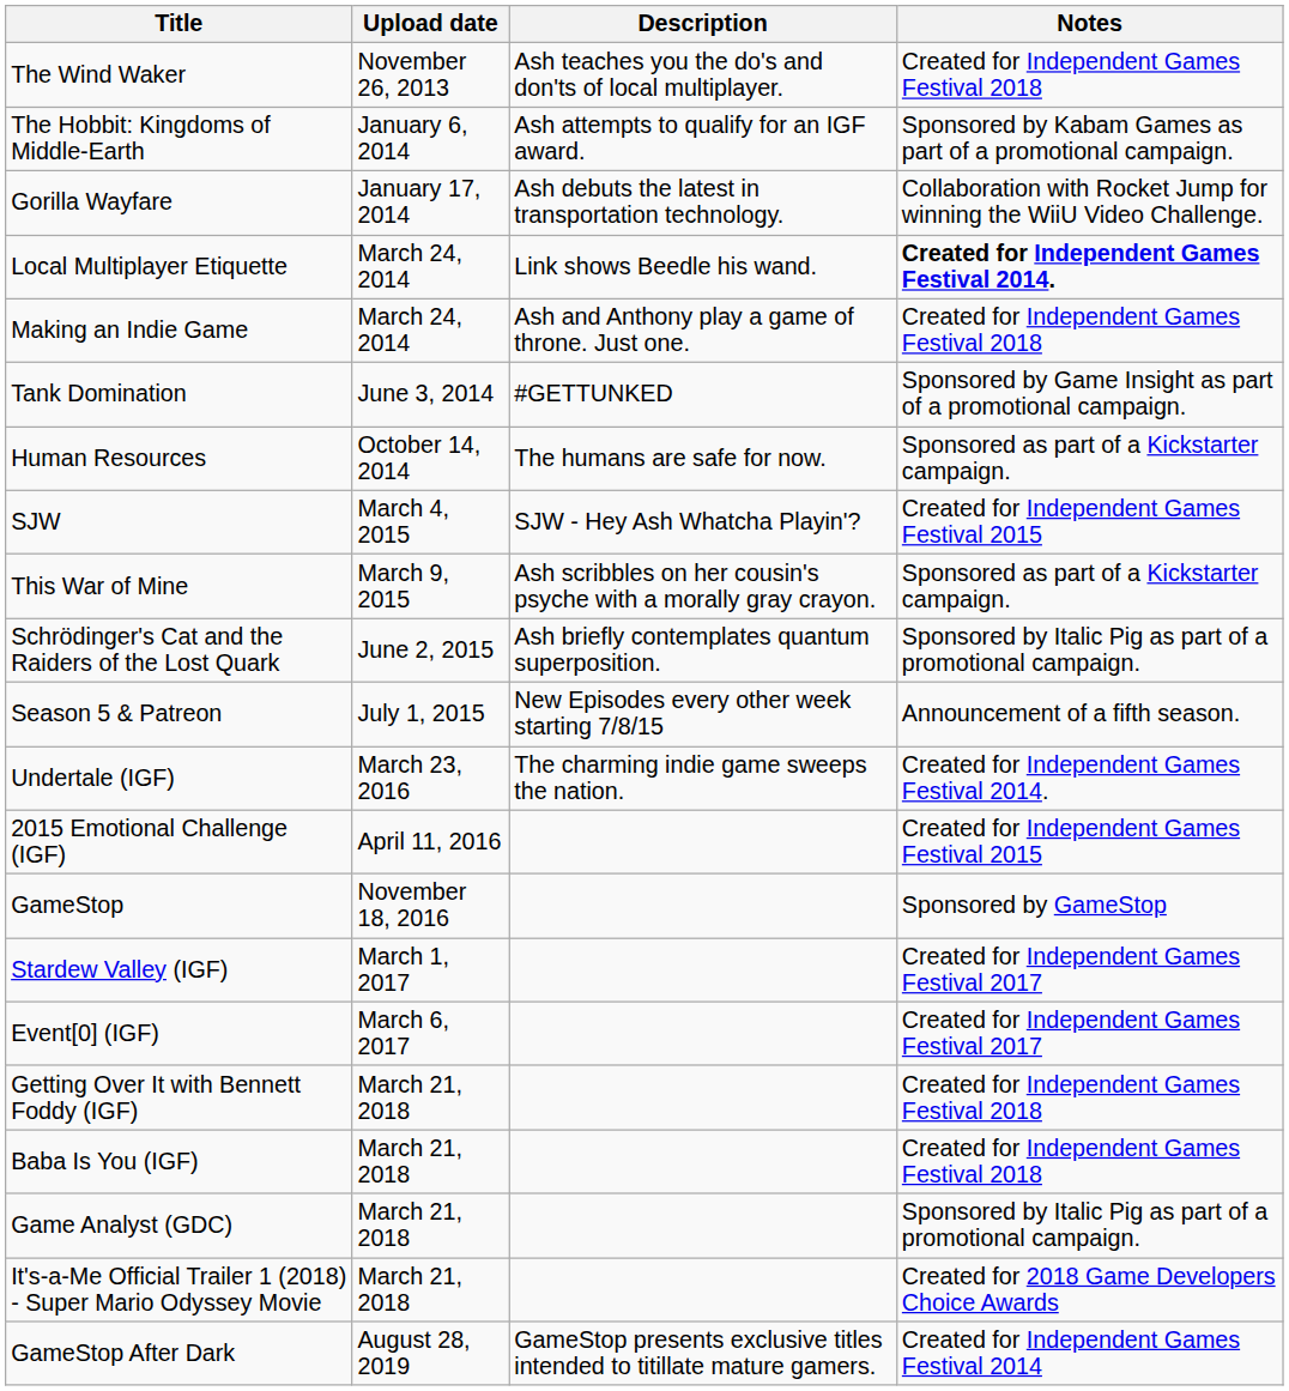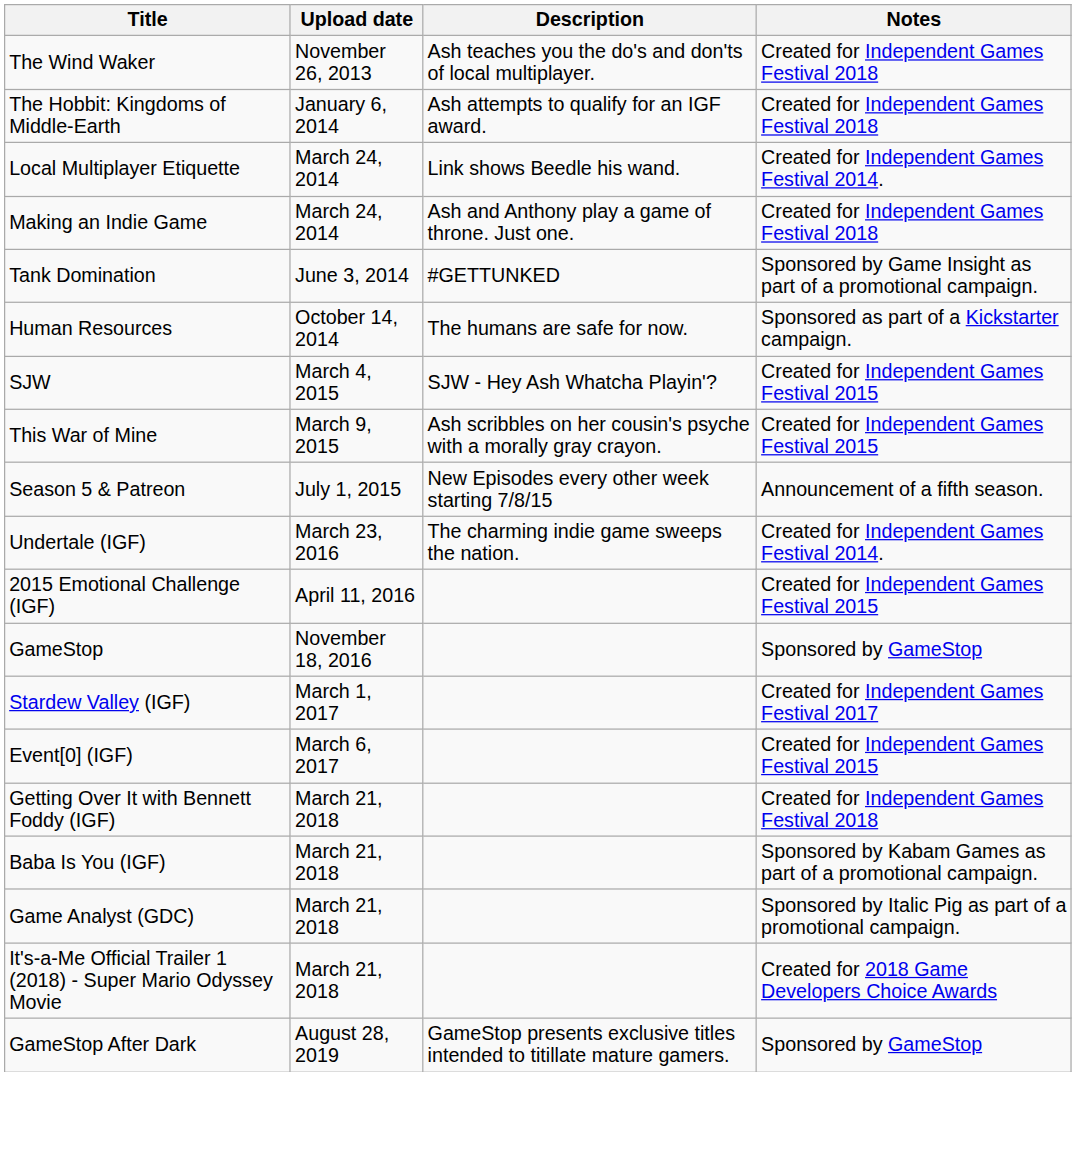The Hobbit: Kingdoms of Middle-Earth | Notes: Sponsored by Kabam Games as part of a promotional campaign. -> Created for Independent Games Festival 2018
- row: Gorilla Wayfare | January 17, 2014 | Ash debuts the latest in transportation technology. | Collaboration with Rocket Jump for winning the WiiU Video Challenge.
Local Multiplayer Etiquette | Notes: bold -> normal
This War of Mine | Notes: Sponsored as part of a Kickstarter campaign. -> Created for Independent Games Festival 2015
- row: Schrödinger's Cat and the Raiders of the Lost Quark | June 2, 2015 | Ash briefly contemplates quantum superposition. | Sponsored by Italic Pig as part of a promotional campaign.
Event[0] (IGF) | Notes: Created for Independent Games Festival 2017 -> Created for Independent Games Festival 2015
Baba Is You (IGF) | Notes: Created for Independent Games Festival 2018 -> Sponsored by Kabam Games as part of a promotional campaign.
GameStop After Dark | Notes: Created for Independent Games Festival 2014 -> Sponsored by GameStop
